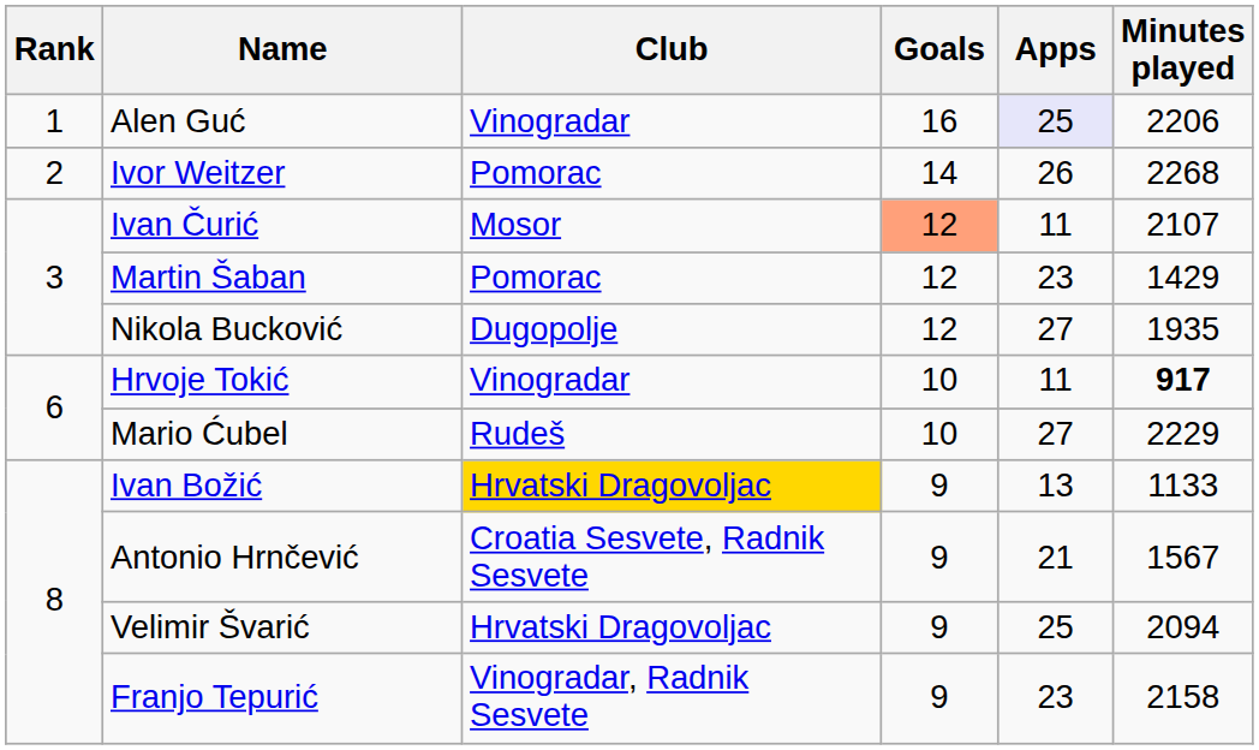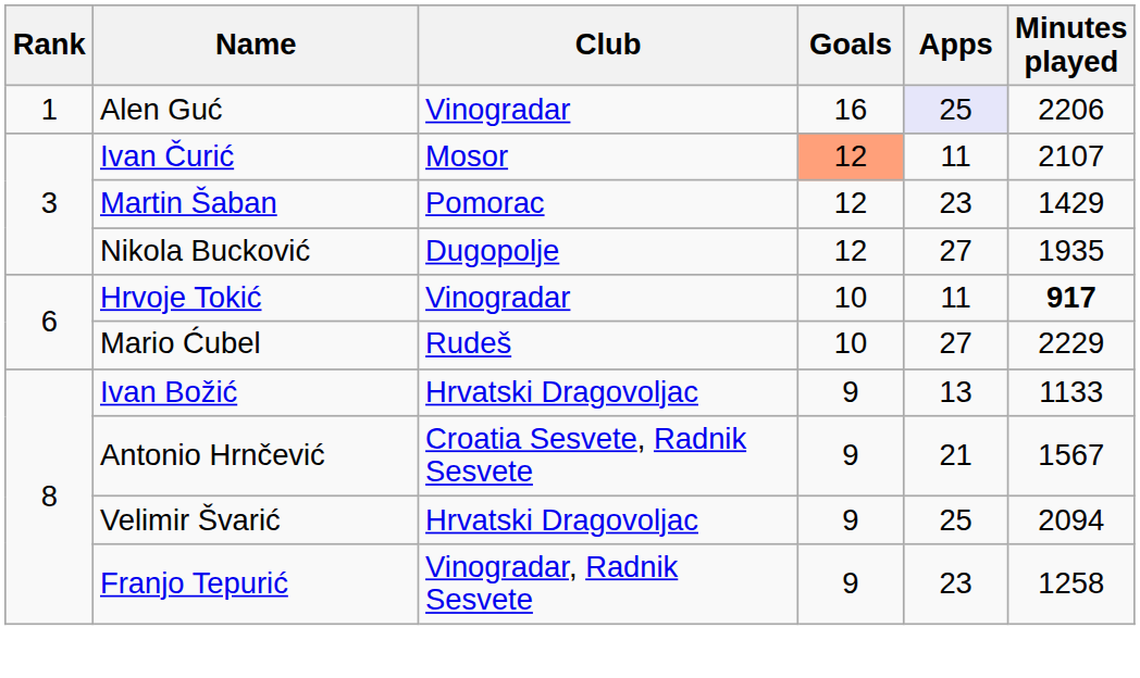- row: 2 | Ivor Weitzer | Pomorac | 14 | 26 | 2268
Ivan Božić | Club: gold background -> no background
Franjo Tepurić | Minutes played: 2158 -> 1258
